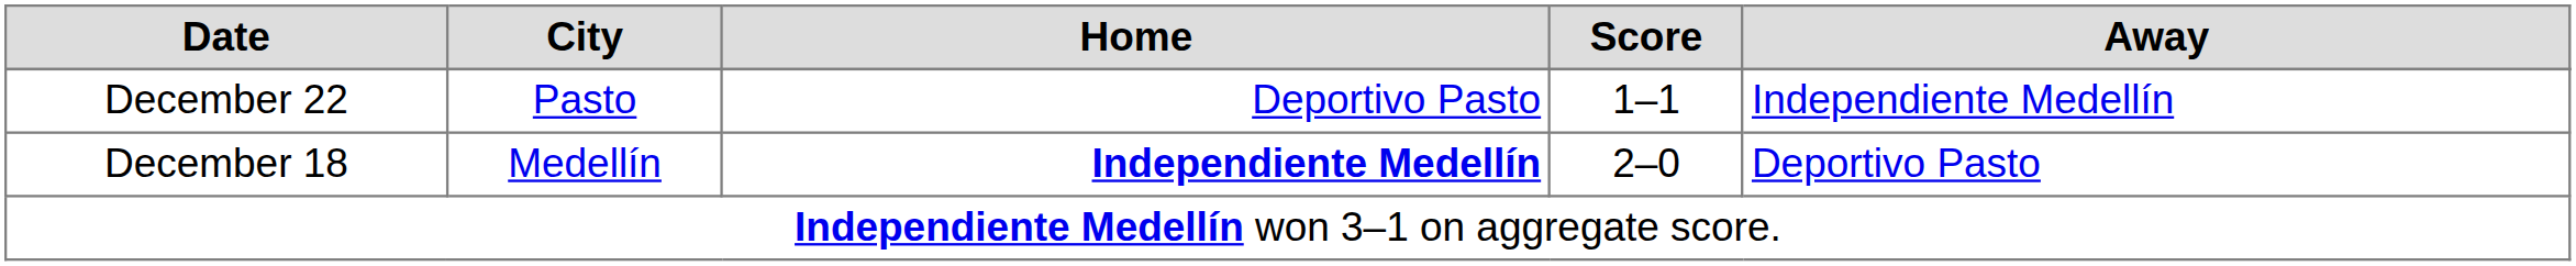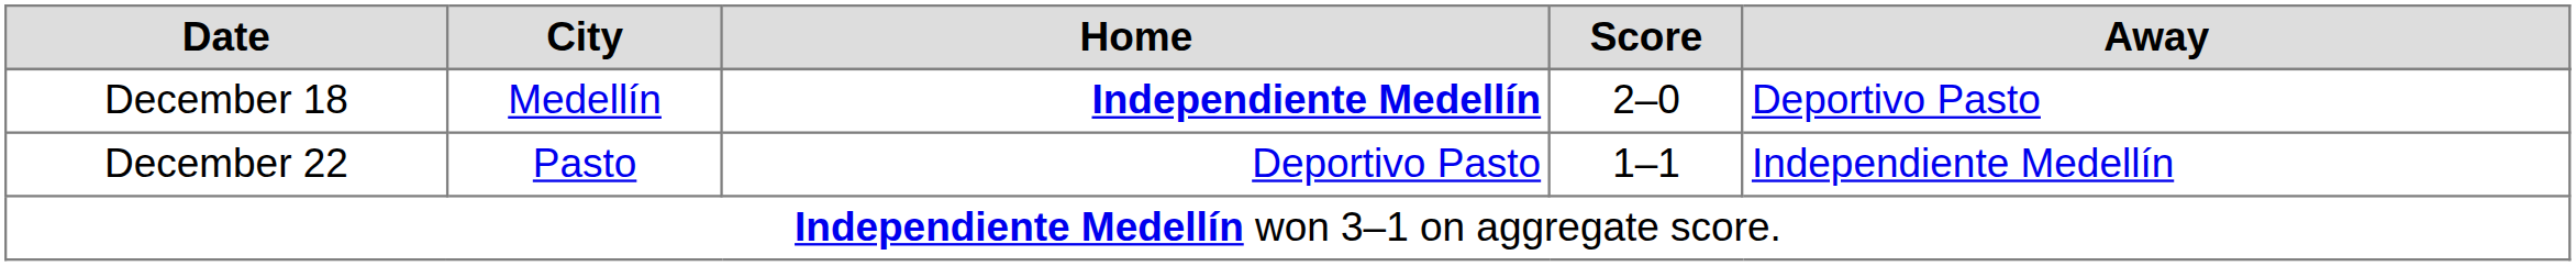rows swapped: December 18 <-> December 22
